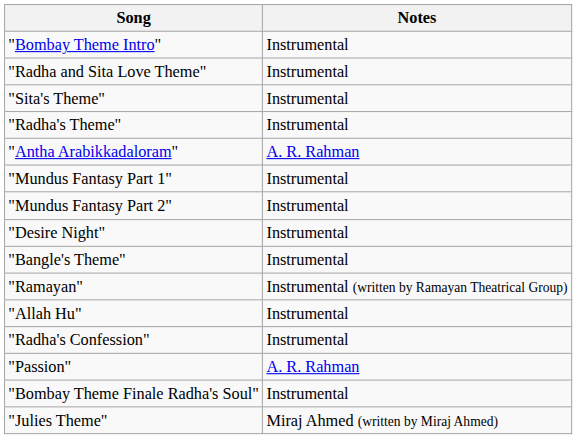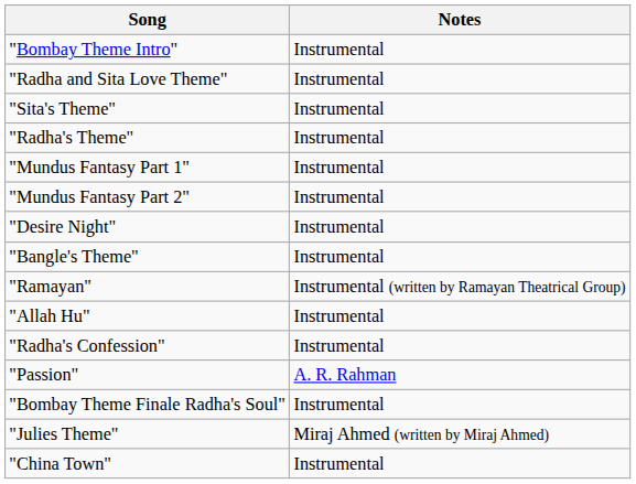- row: "Antha Arabikkadaloram" | A. R. Rahman
+ row: "China Town" | Instrumental
